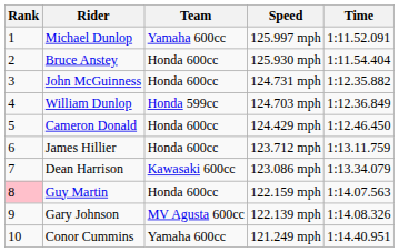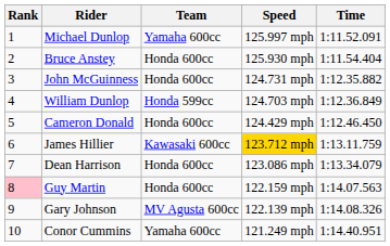James Hillier | Team: Honda 600cc -> Kawasaki 600cc
James Hillier | Speed: no background -> gold background
Dean Harrison | Team: Kawasaki 600cc -> Honda 600cc
